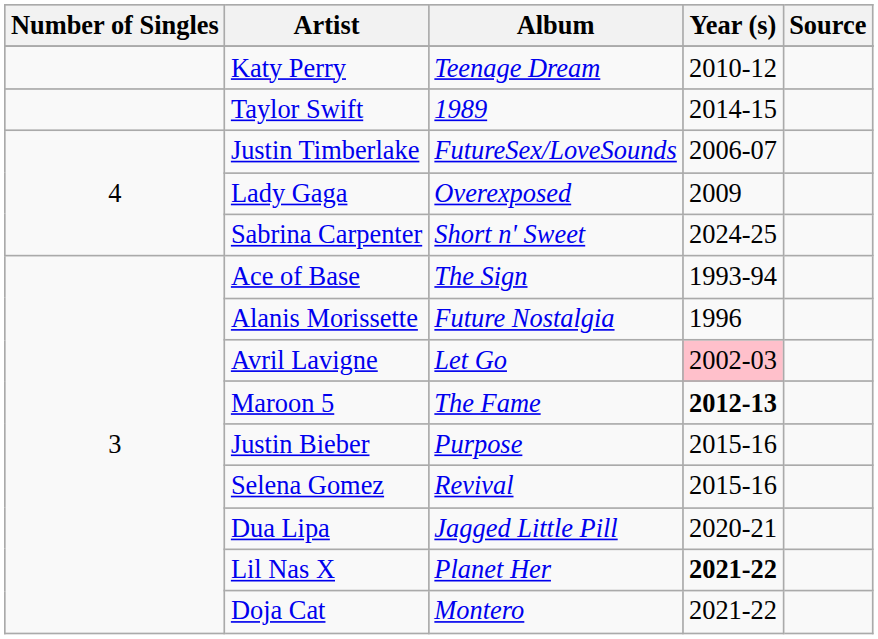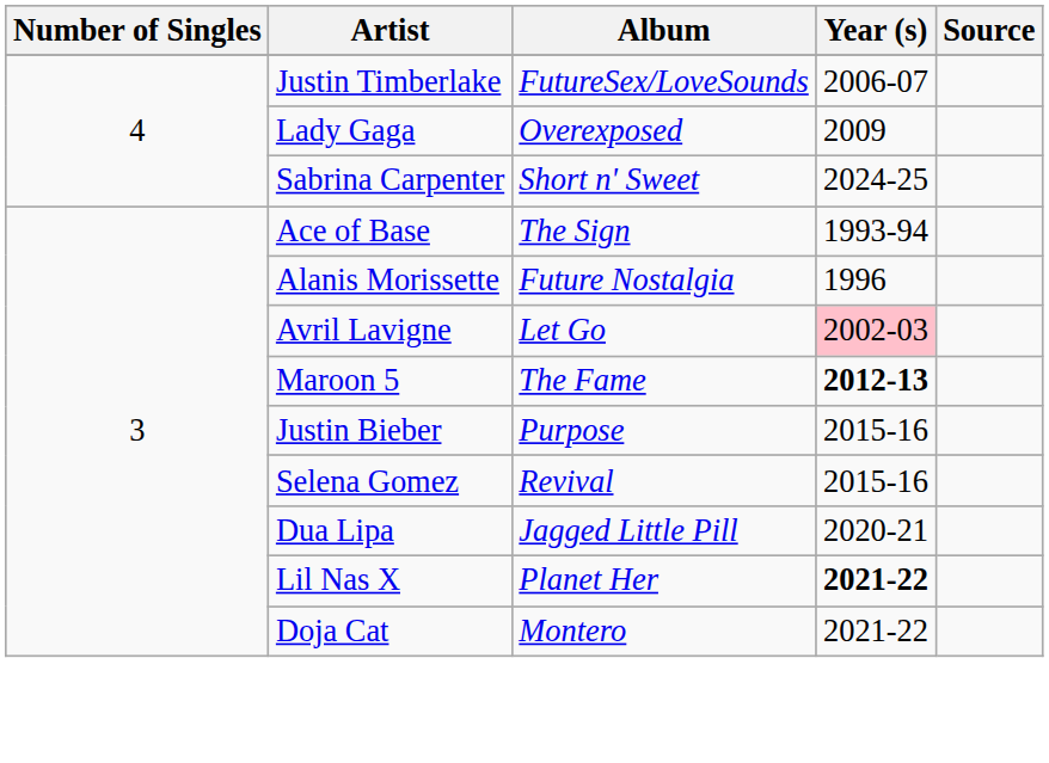- row: Katy Perry | Teenage Dream | 2010-12
- row: Taylor Swift | 1989 | 2014-15
